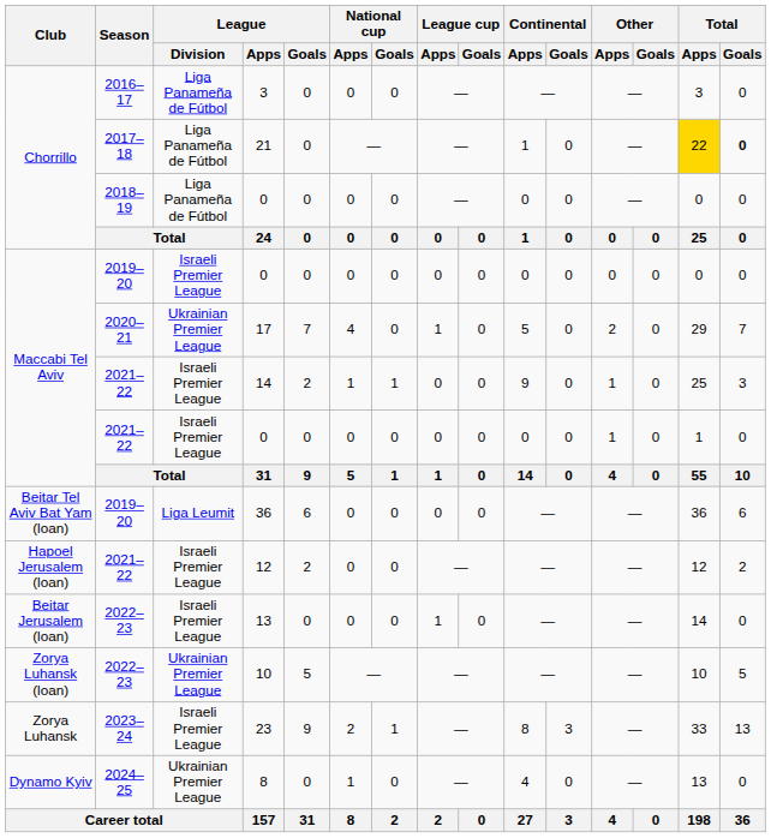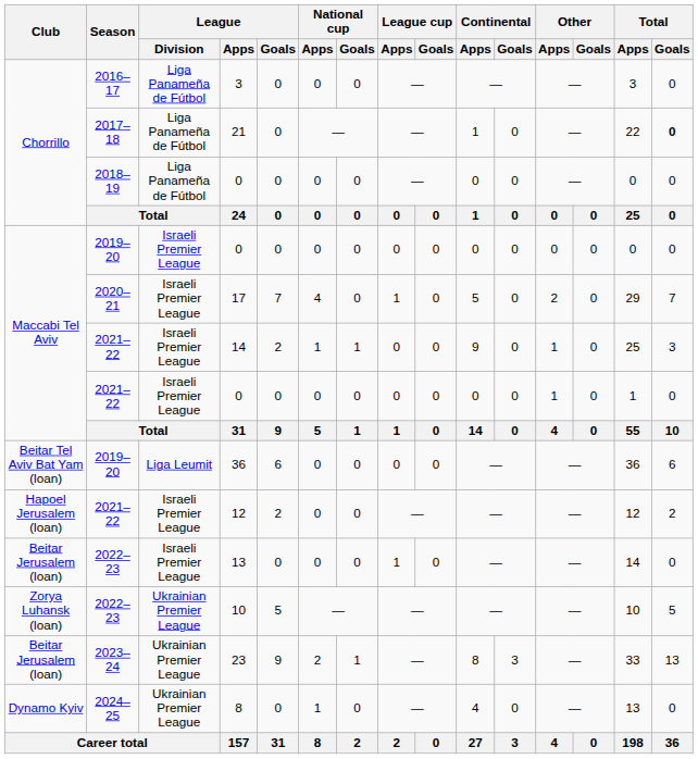21 | Total / Apps: gold background -> no background
17 | League / Division: Ukrainian Premier League -> Israeli Premier League
23 | Club: Zorya Luhansk -> Beitar Jerusalem (loan)
23 | League / Division: Israeli Premier League -> Ukrainian Premier League
